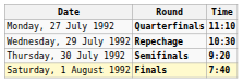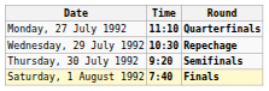columns swapped: Time <-> Round
